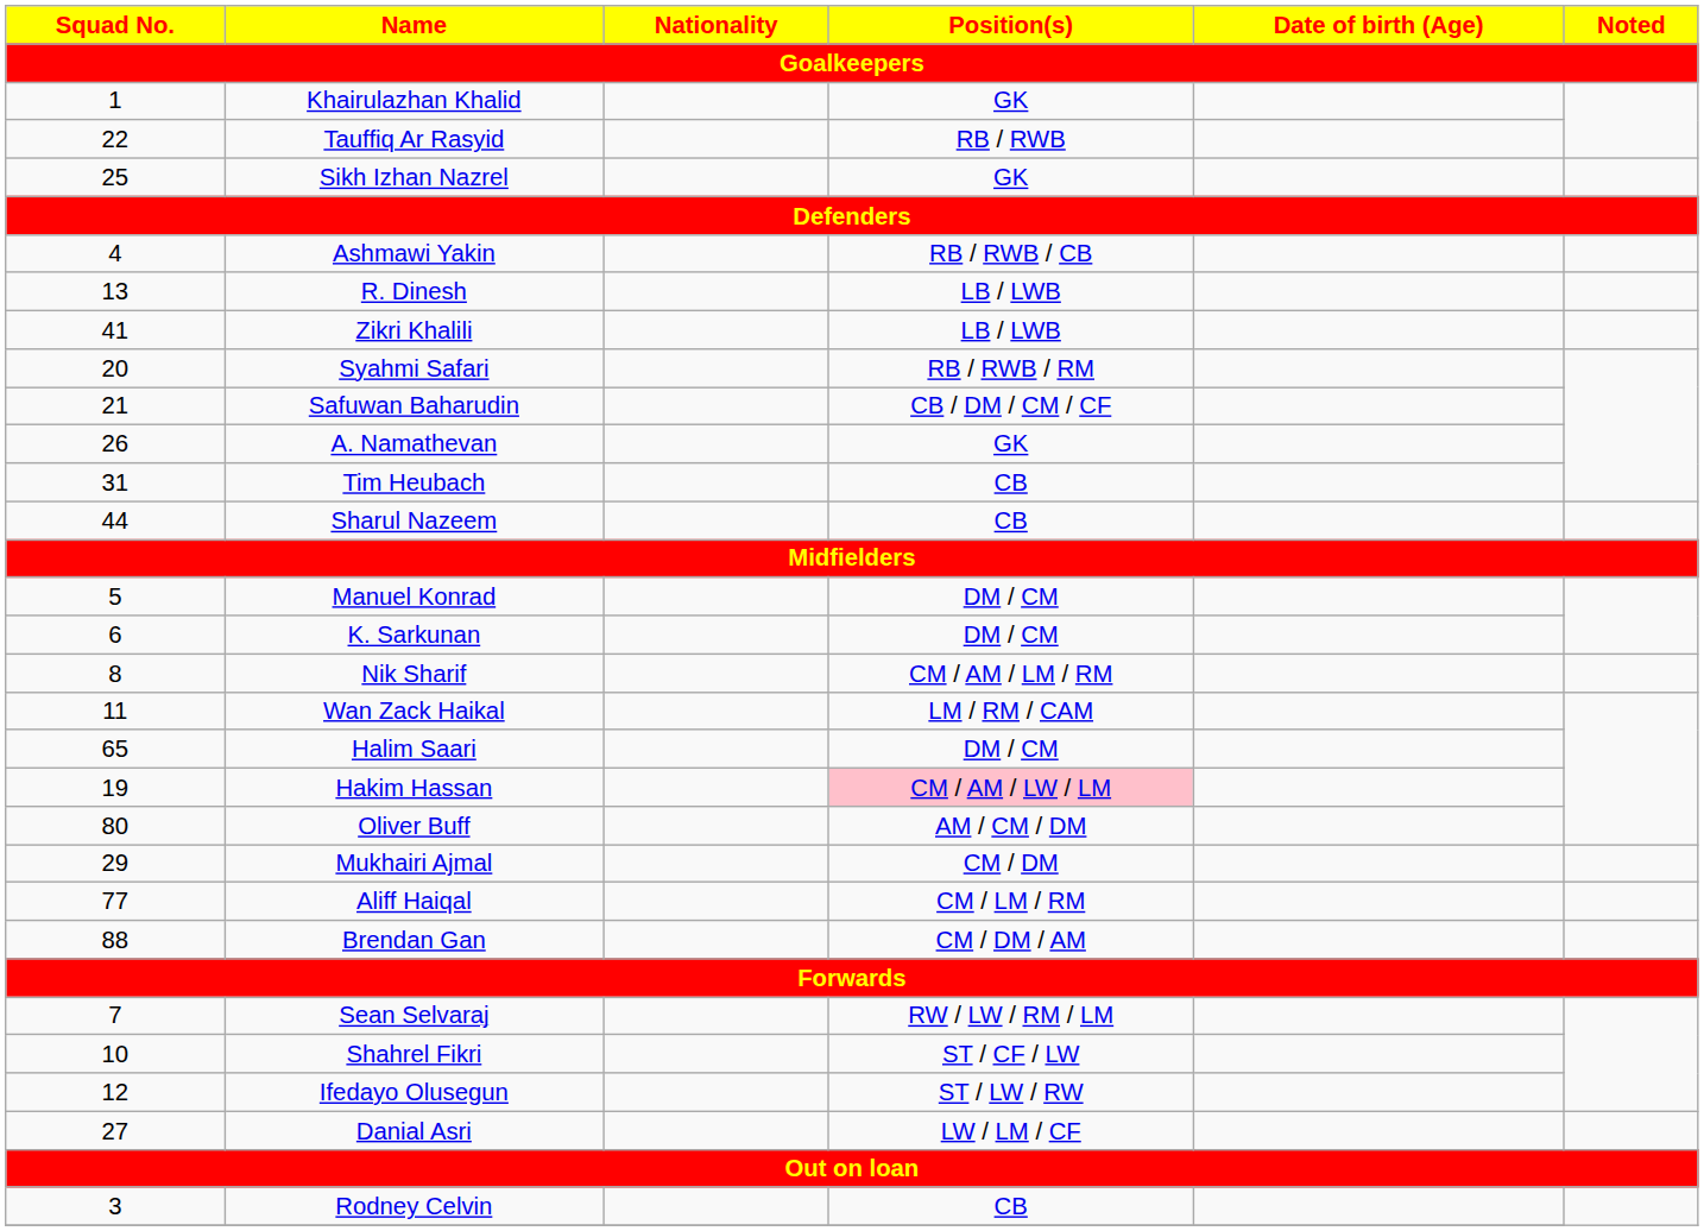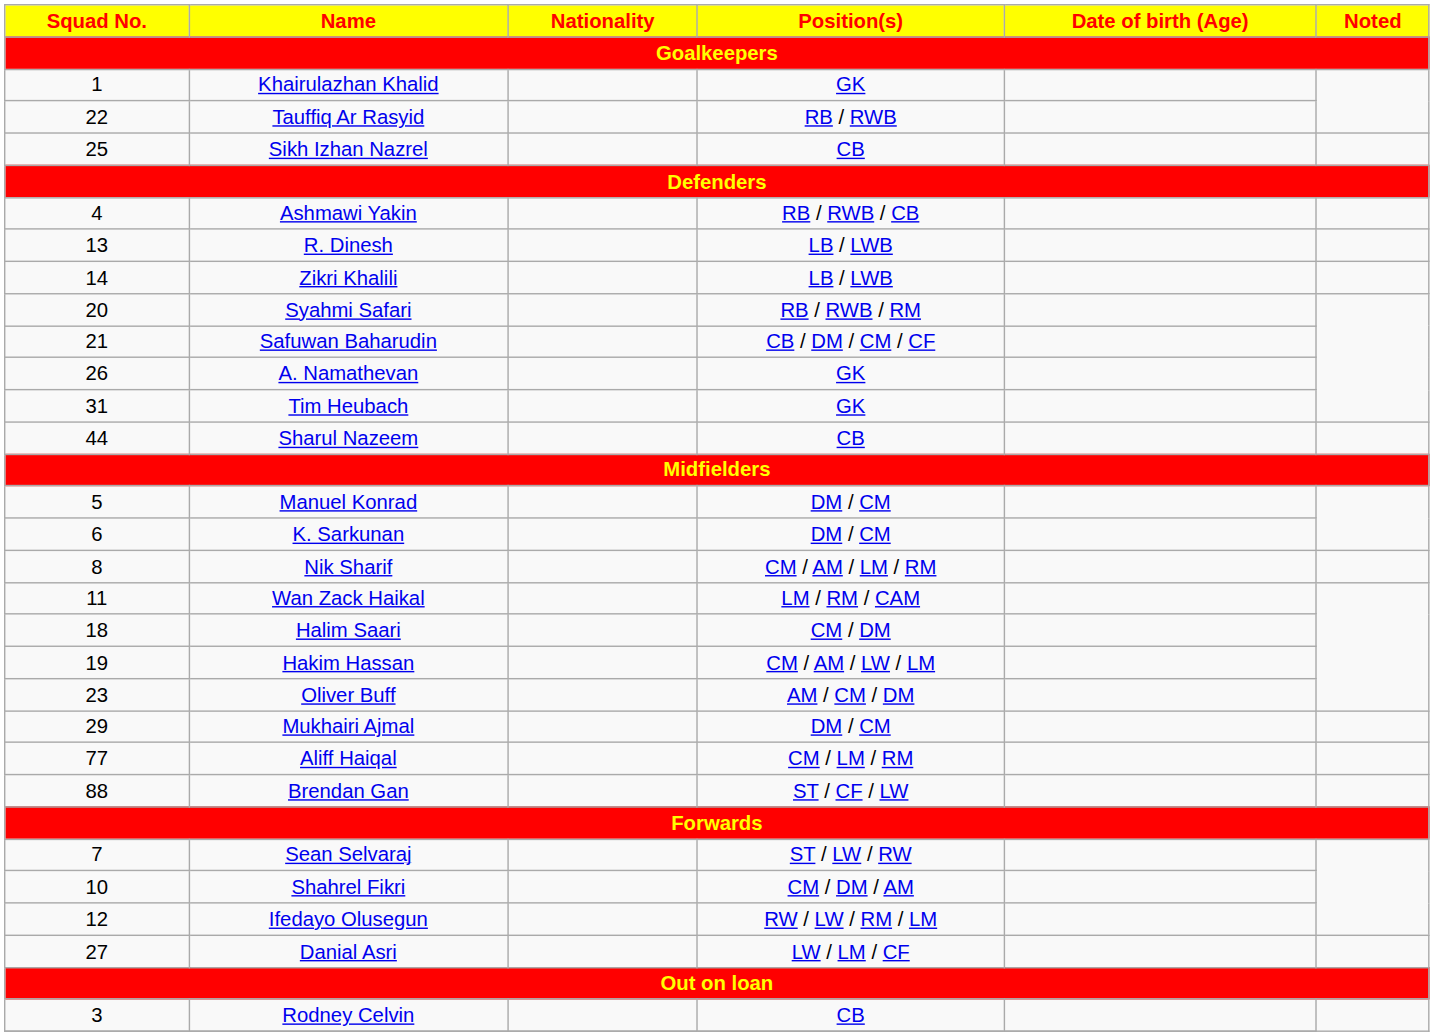Sikh Izhan Nazrel | Position(s) / Goalkeepers: GK -> CB
Zikri Khalili | Squad No. / Goalkeepers: 41 -> 14
Tim Heubach | Position(s) / Goalkeepers: CB -> GK
Halim Saari | Squad No. / Goalkeepers: 65 -> 18
Halim Saari | Position(s) / Goalkeepers: DM / CM -> CM / DM
Hakim Hassan | Position(s) / Goalkeepers: pink background -> no background
Oliver Buff | Squad No. / Goalkeepers: 80 -> 23
Mukhairi Ajmal | Position(s) / Goalkeepers: CM / DM -> DM / CM
Brendan Gan | Position(s) / Goalkeepers: CM / DM / AM -> ST / CF / LW
Sean Selvaraj | Position(s) / Goalkeepers: RW / LW / RM / LM -> ST / LW / RW
Shahrel Fikri | Position(s) / Goalkeepers: ST / CF / LW -> CM / DM / AM
Ifedayo Olusegun | Position(s) / Goalkeepers: ST / LW / RW -> RW / LW / RM / LM
